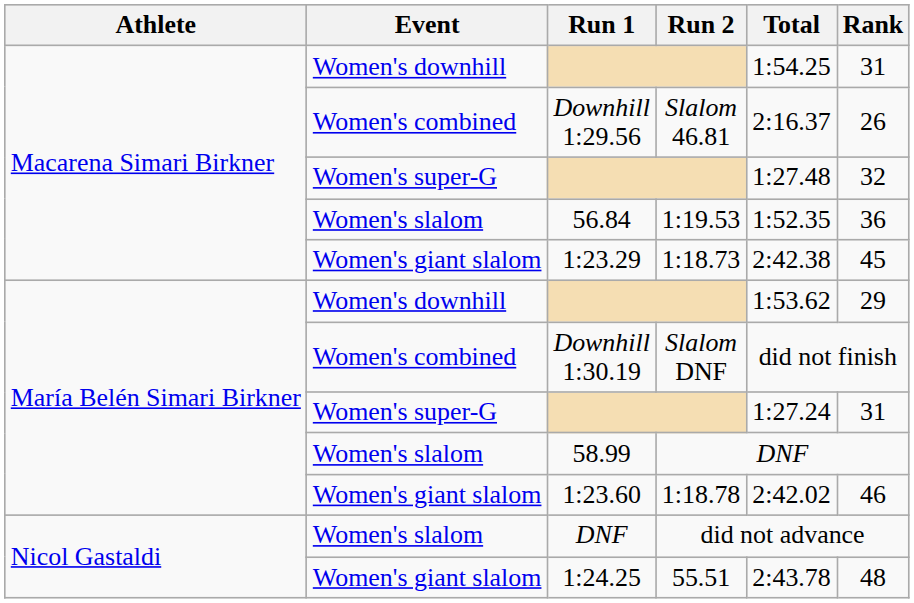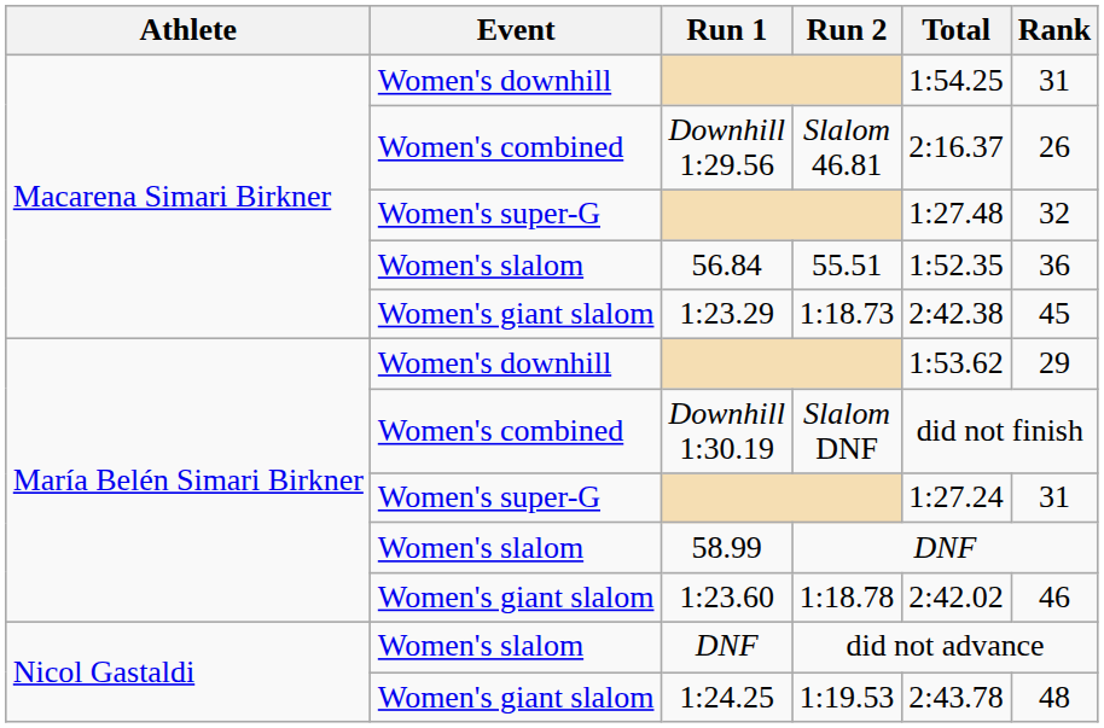56.84 | Run 2: 1:19.53 -> 55.51
1:24.25 | Run 2: 55.51 -> 1:19.53
